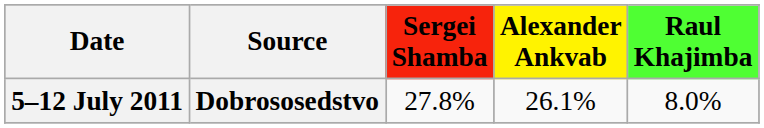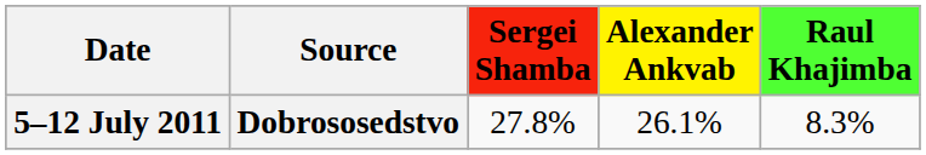5–12 July 2011 | Raul Khajimba: 8.0% -> 8.3%
